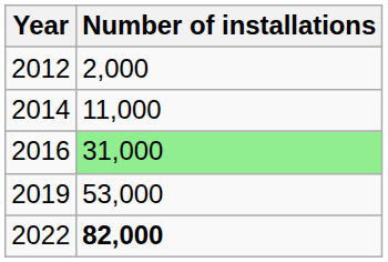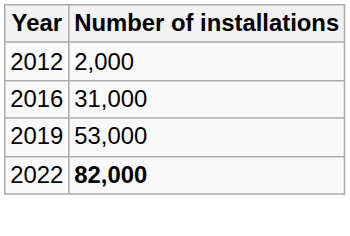- row: 2014 | 11,000
2016 | Number of installations: lightgreen background -> no background
